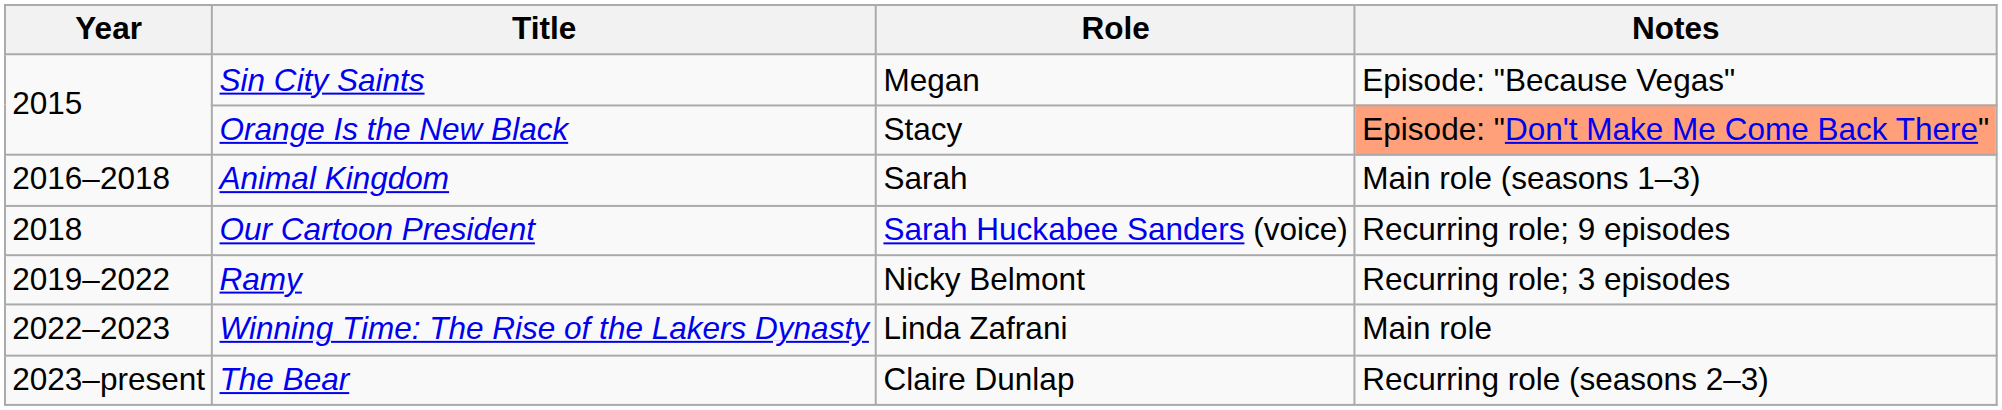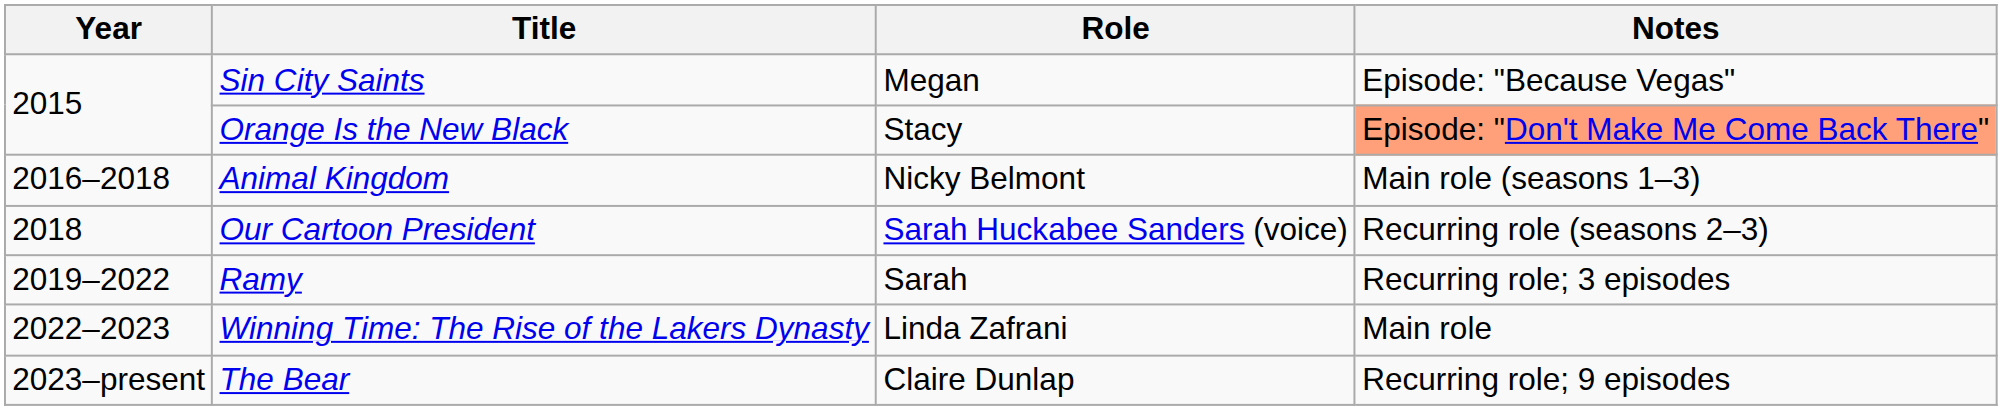Animal Kingdom | Role: Sarah -> Nicky Belmont
Our Cartoon President | Notes: Recurring role; 9 episodes -> Recurring role (seasons 2–3)
Ramy | Role: Nicky Belmont -> Sarah
The Bear | Notes: Recurring role (seasons 2–3) -> Recurring role; 9 episodes
